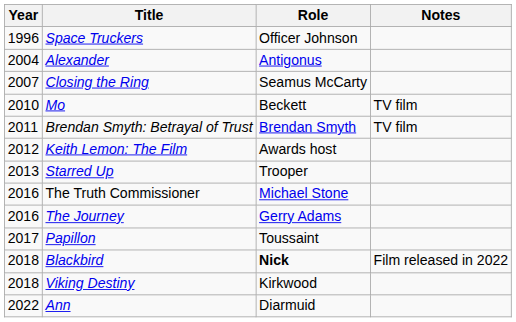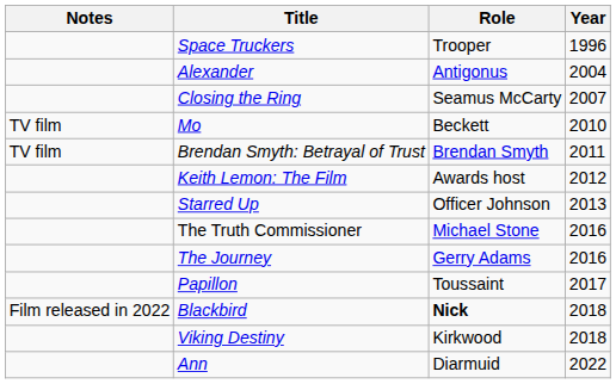columns swapped: Year <-> Notes
Space Truckers | Role: Officer Johnson -> Trooper
Starred Up | Role: Trooper -> Officer Johnson
